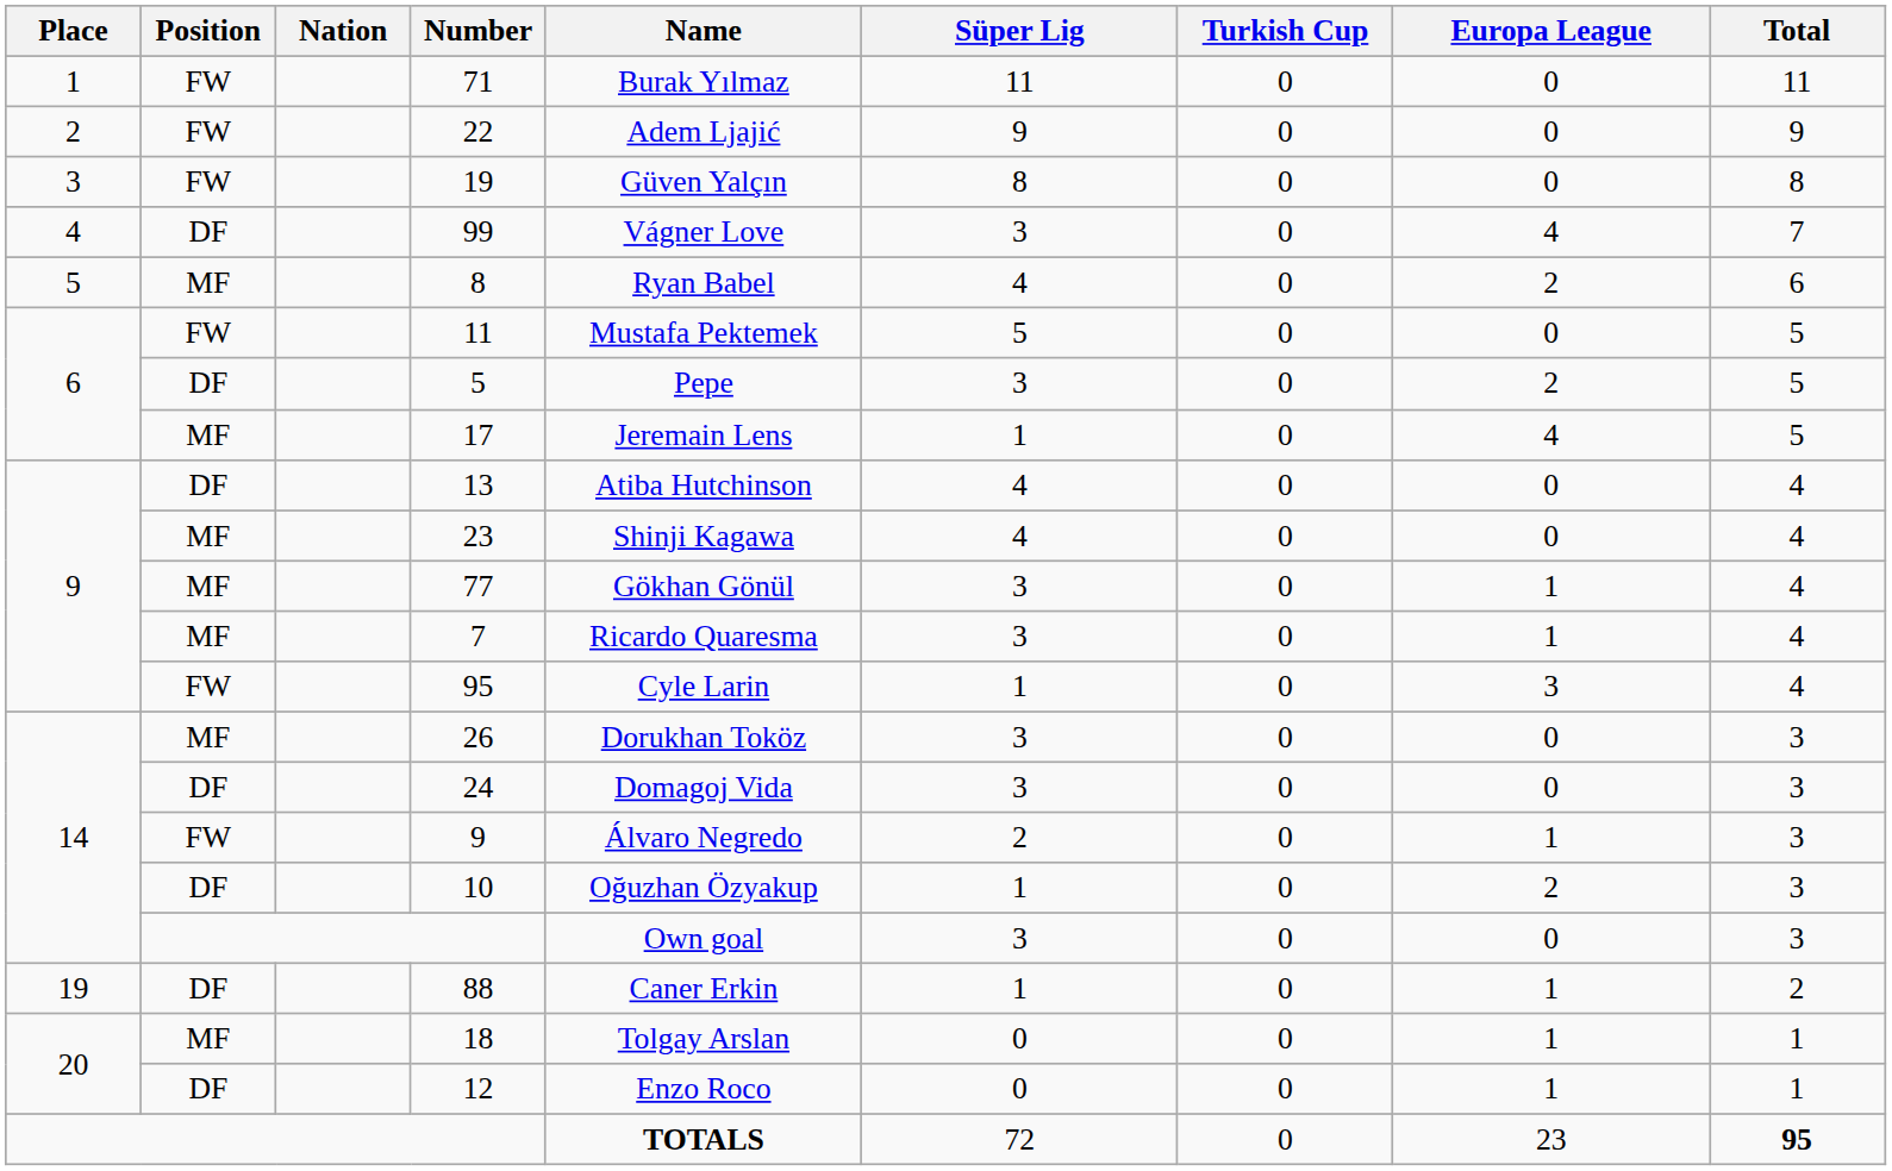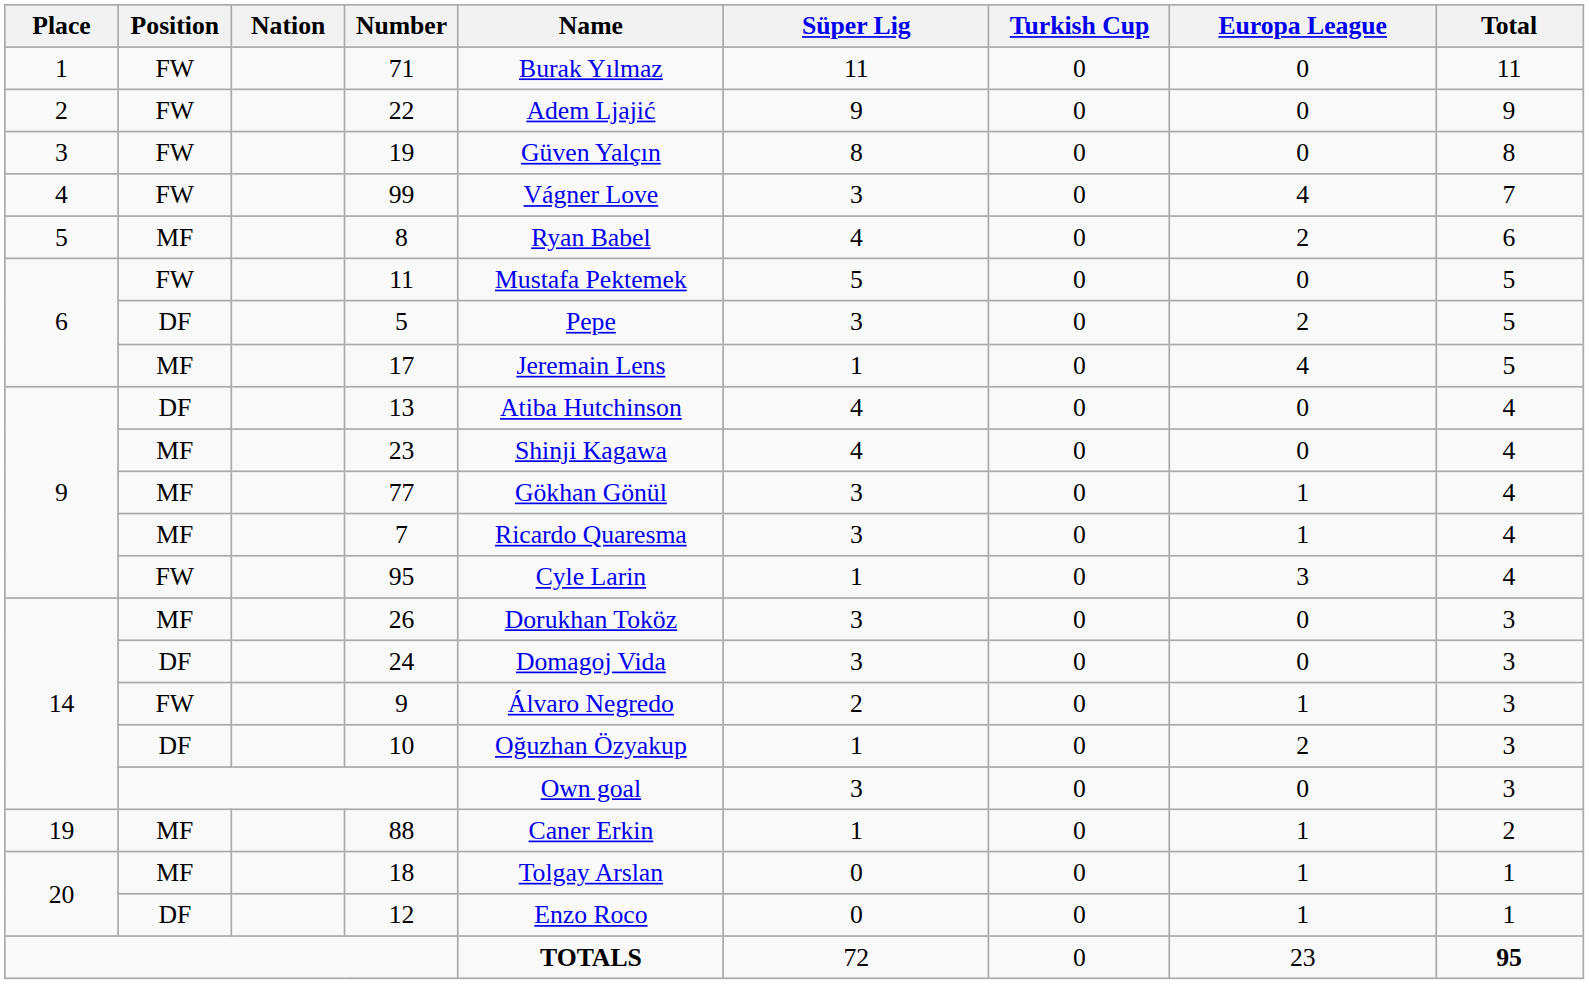99 | Position: DF -> FW
88 | Position: DF -> MF
